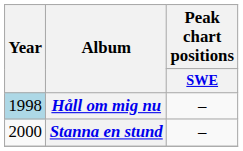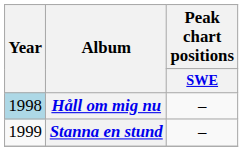Stanna en stund | Year: 2000 -> 1999
